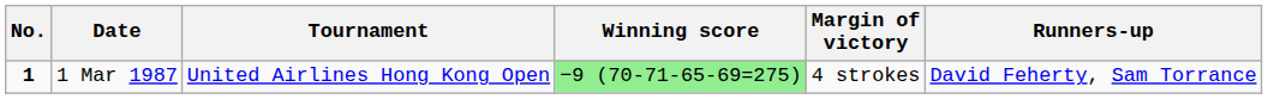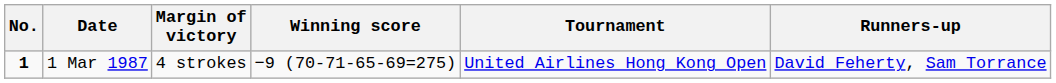columns swapped: Tournament <-> Margin of victory
1 Mar 1987 | Winning score: lightgreen background -> no background
